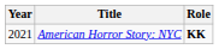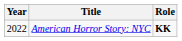American Horror Story: NYC | Year: 2021 -> 2022
